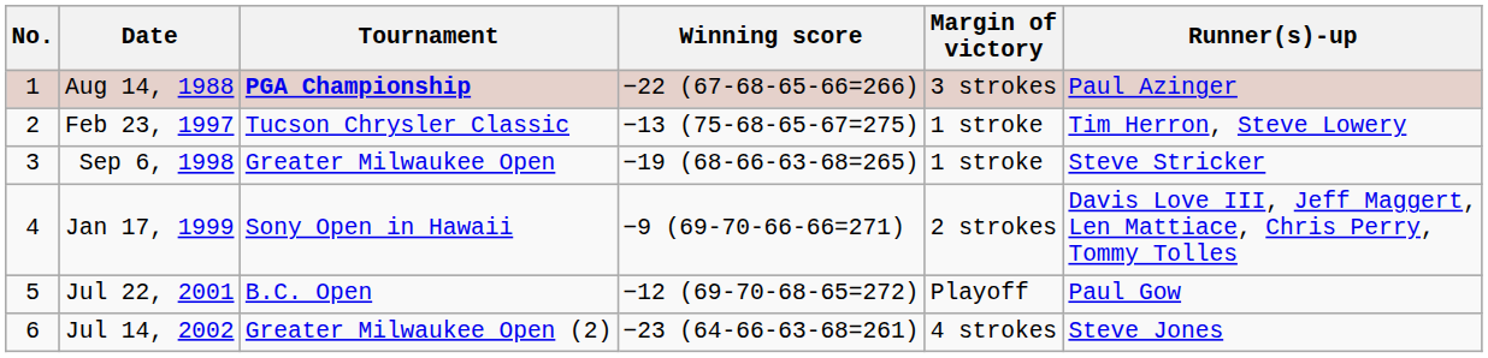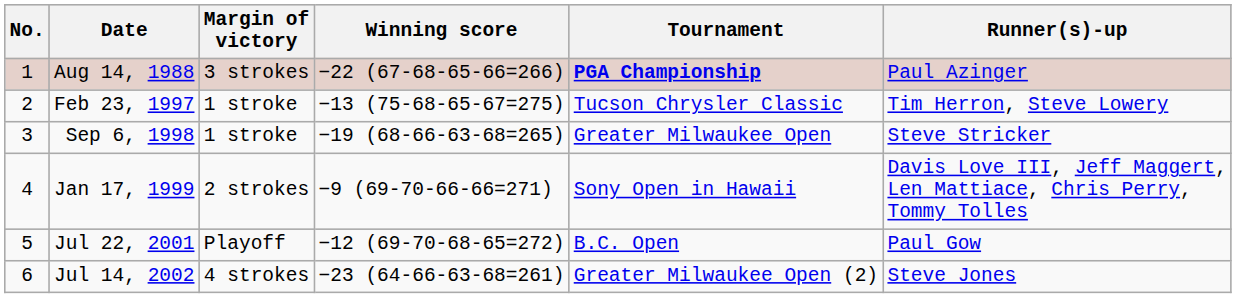columns swapped: Tournament <-> Margin of victory
